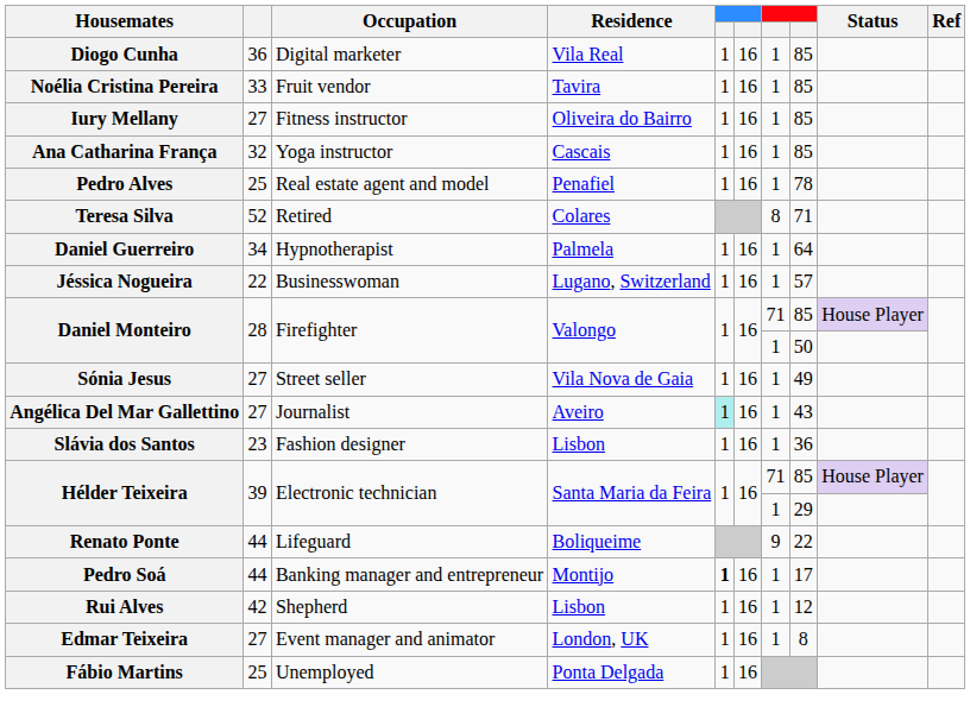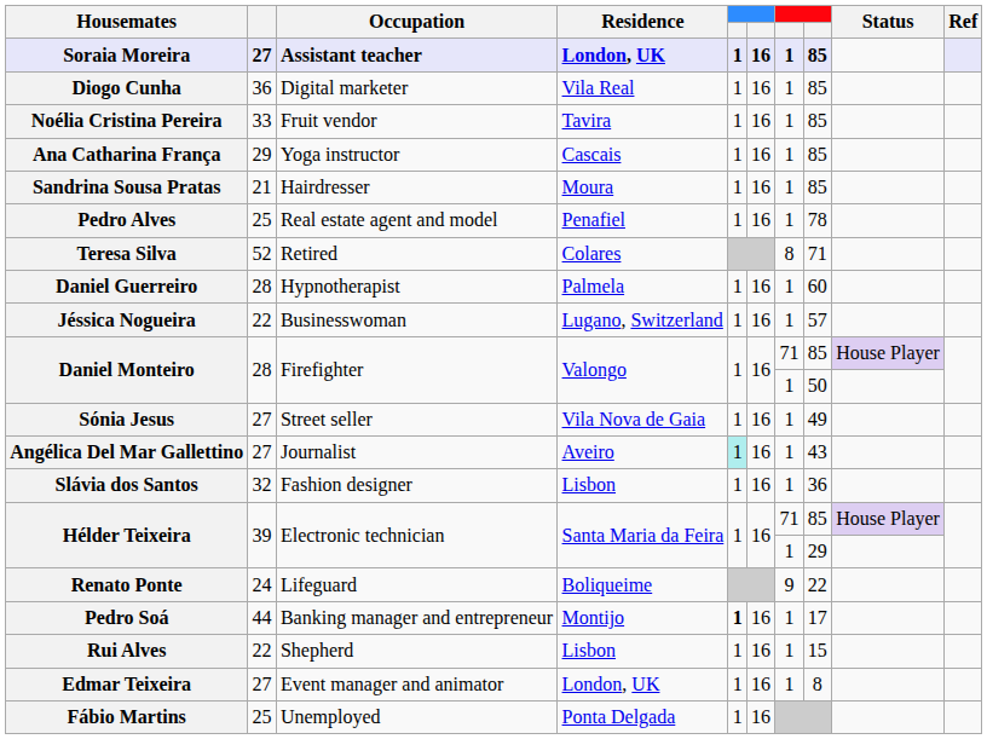+ row: Soraia Moreira | 27 | Assistant teacher | London, UK | 1 | 16 | 1 | 85
- row: Iury Mellany | 27 | Fitness instructor | Oliveira do Bairro | 1 | 16 | 1 | 85
Ana Catharina França | column 2: 32 -> 29
+ row: Sandrina Sousa Pratas | 21 | Hairdresser | Moura | 1 | 16 | 1 | 85
Daniel Guerreiro | column 2: 34 -> 28
Daniel Guerreiro | column 8: 64 -> 60
Slávia dos Santos | column 2: 23 -> 32
Renato Ponte | column 2: 44 -> 24
Rui Alves | column 2: 42 -> 22
Rui Alves | column 8: 12 -> 15
